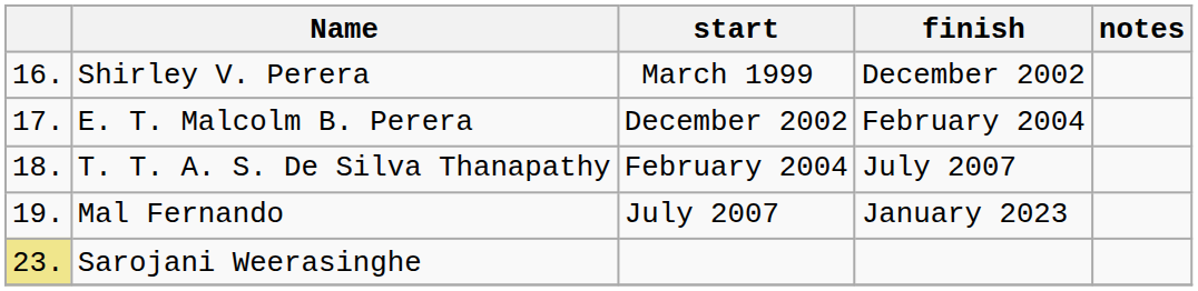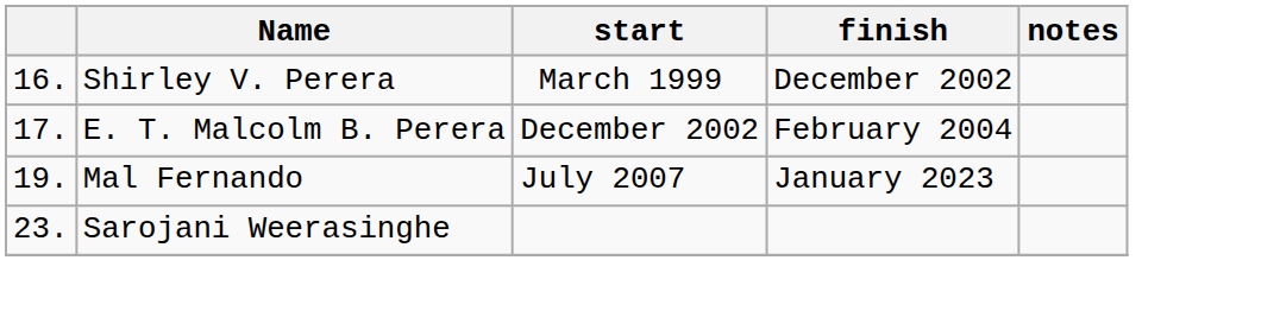- row: 18. | T. T. A. S. De Silva Thanapathy | February 2004 | July 2007
Sarojani Weerasinghe | column 1: khaki background -> no background
